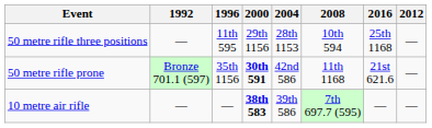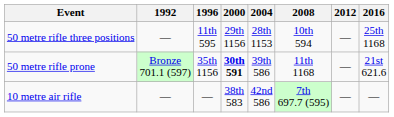columns swapped: 2012 <-> 2016
50 metre rifle prone | 2004: 42nd 586 -> 39th 586
10 metre air rifle | 2000: bold -> normal
10 metre air rifle | 2004: 39th 586 -> 42nd 586
